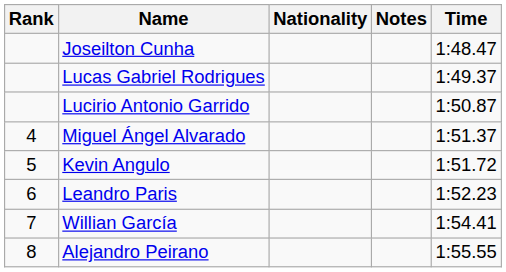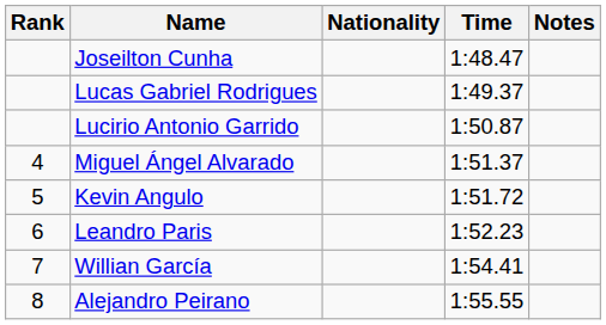columns swapped: Time <-> Notes
